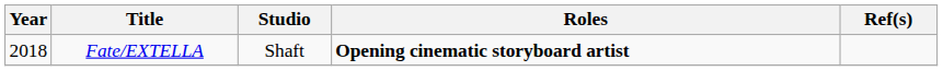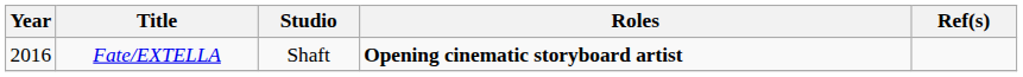Fate/EXTELLA | Year: 2018 -> 2016
